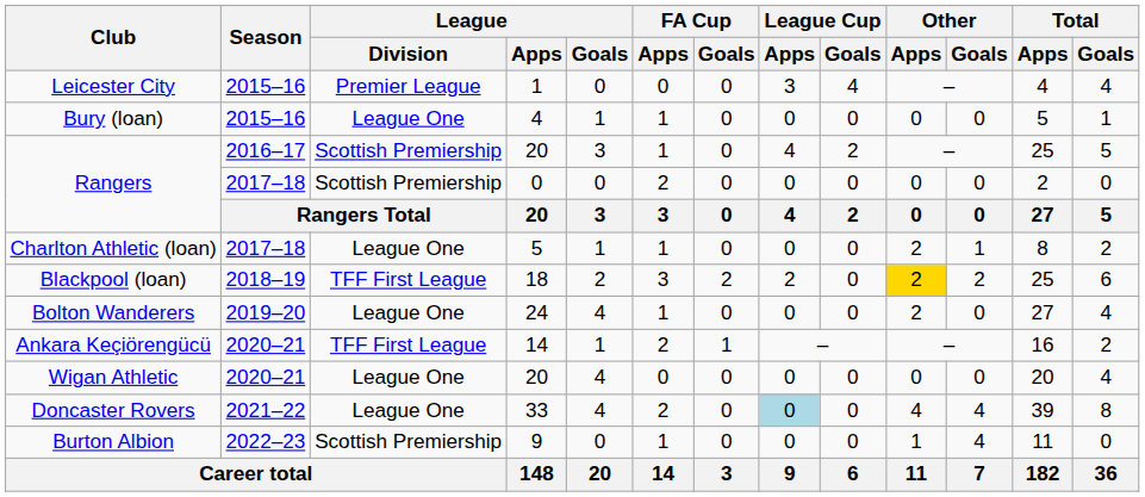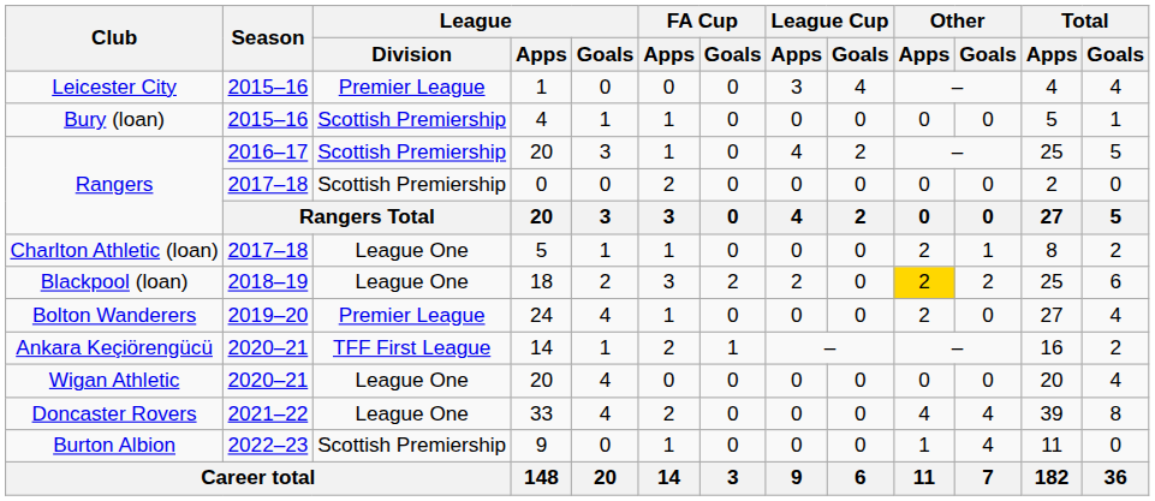Bury (loan) | League / Division: League One -> Scottish Premiership
Blackpool (loan) | League / Division: TFF First League -> League One
Bolton Wanderers | League / Division: League One -> Premier League
Doncaster Rovers | League Cup / Apps: lightblue background -> no background
